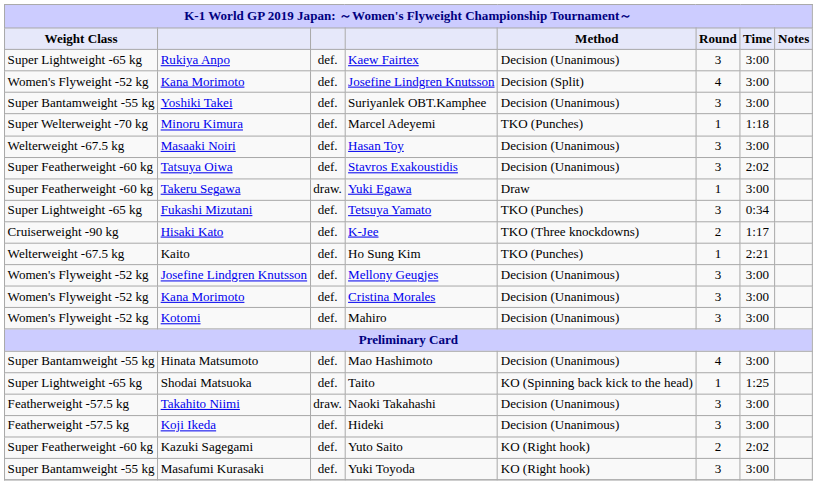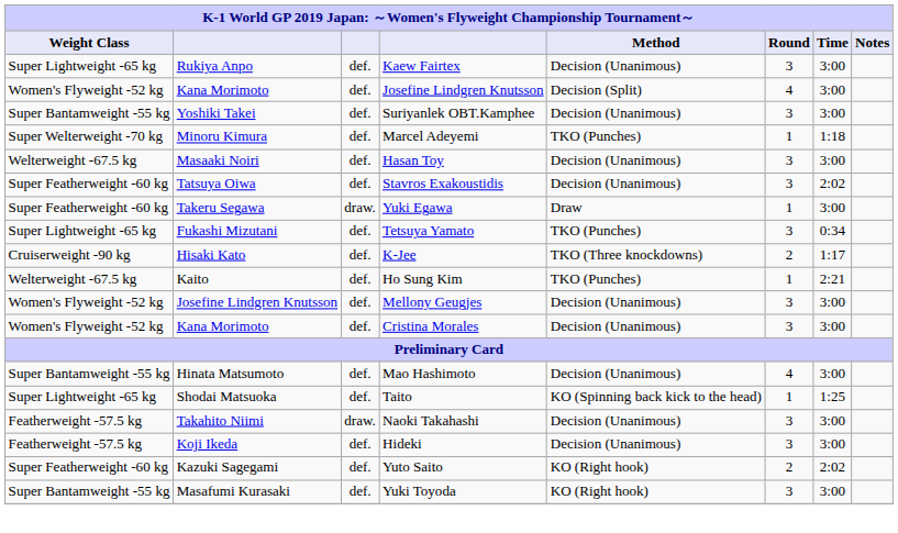- row: Women's Flyweight -52 kg | Kotomi | def. | Mahiro | Decision (Unanimous) | 3 | 3:00
